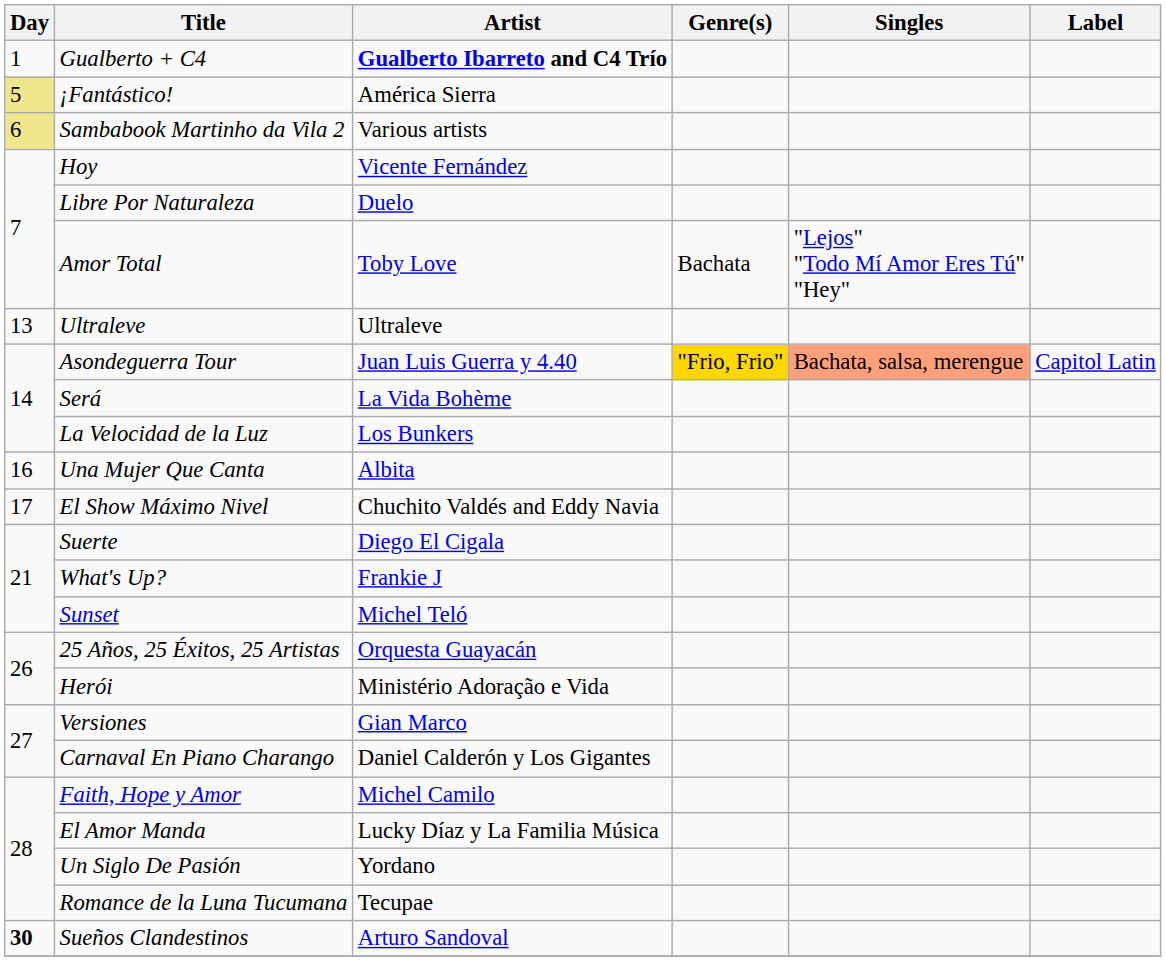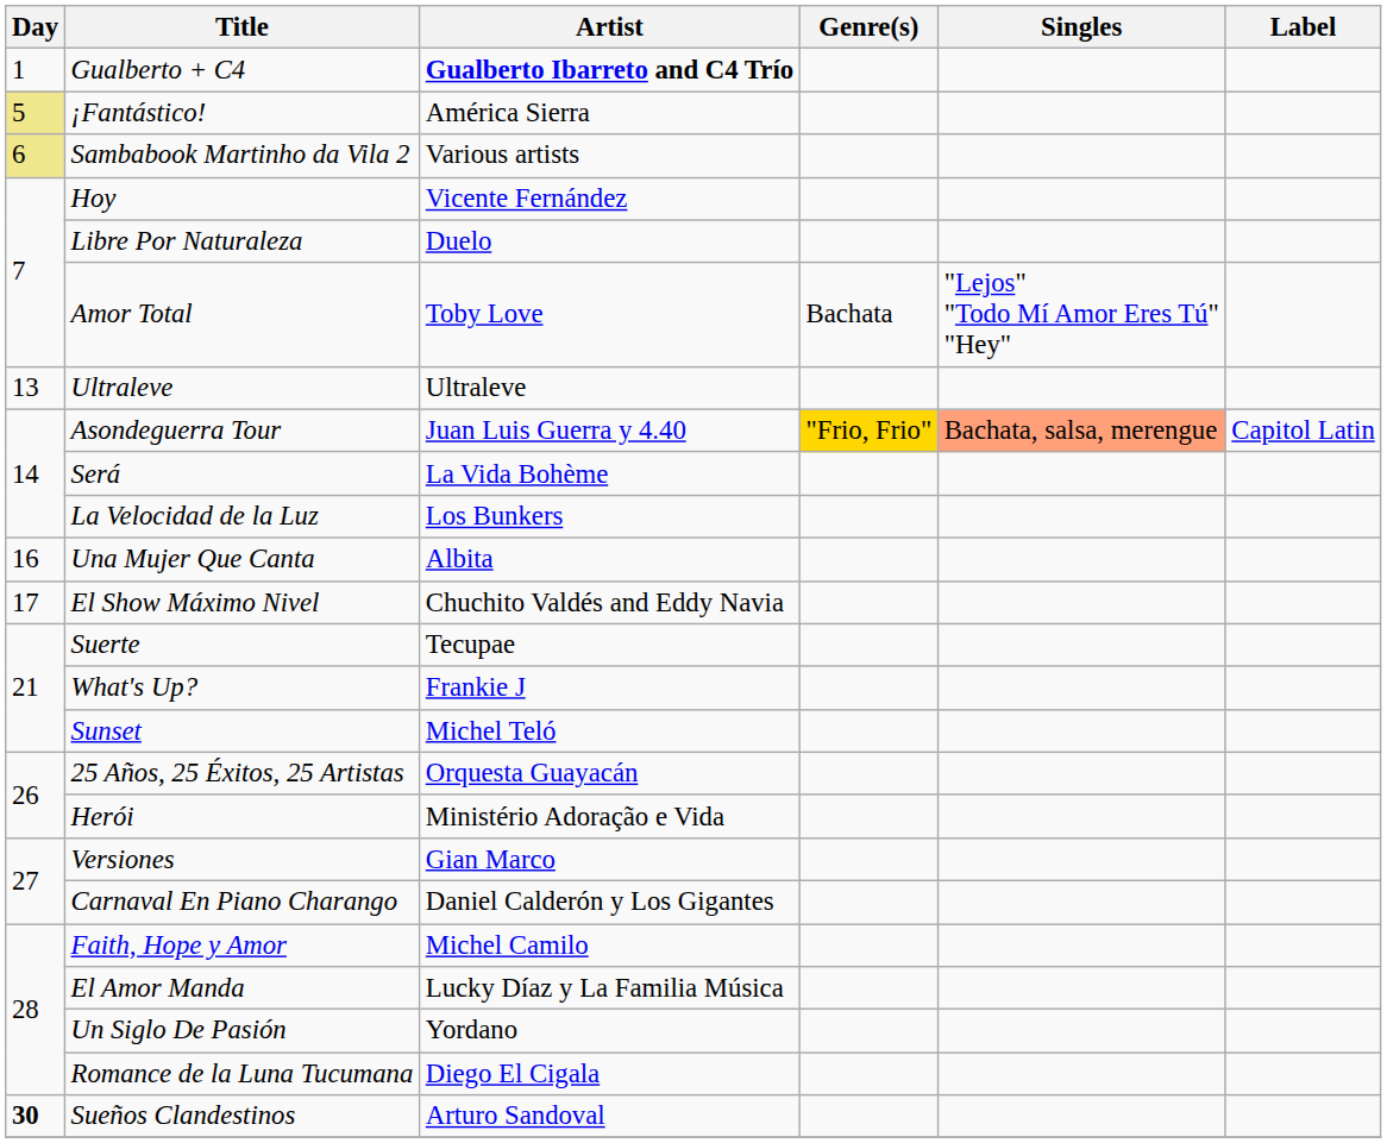Suerte | Artist: Diego El Cigala -> Tecupae
Romance de la Luna Tucumana | Artist: Tecupae -> Diego El Cigala
